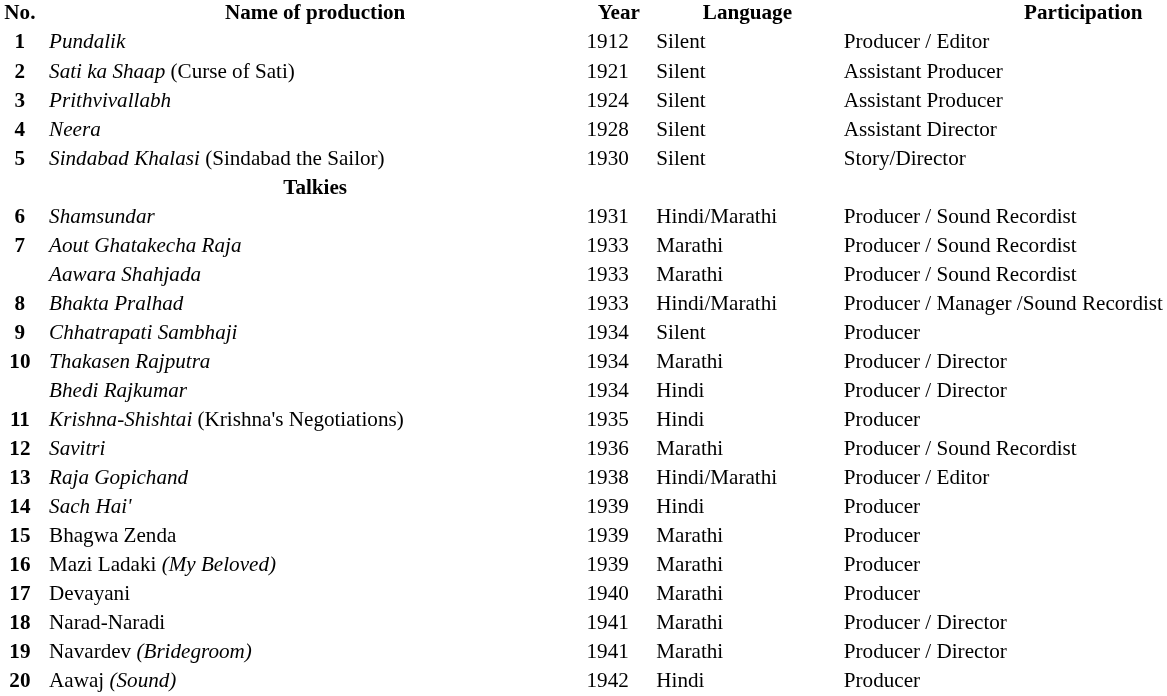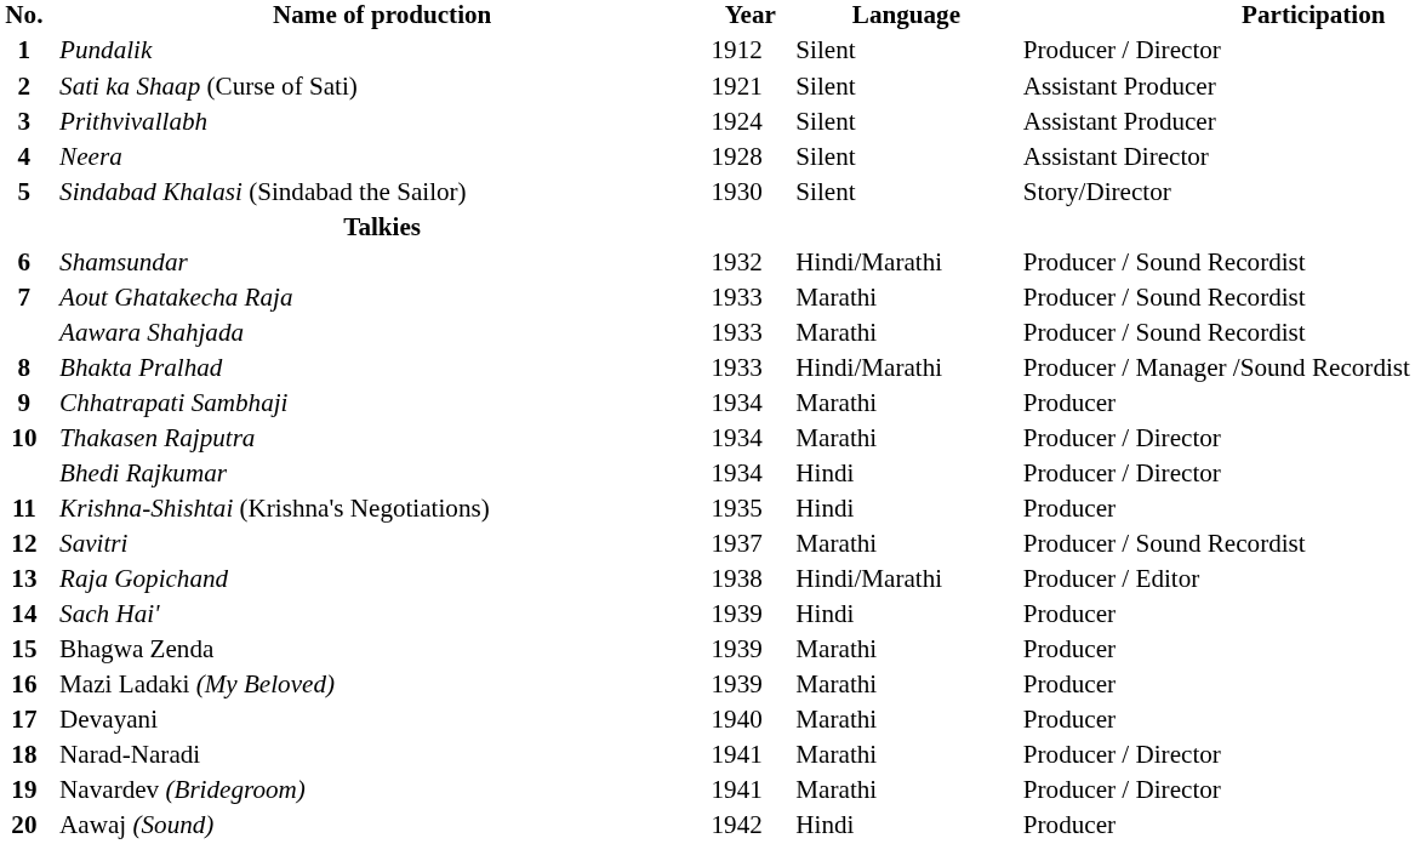Pundalik | Participation: Producer / Editor -> Producer / Director
Shamsundar | Year: 1931 -> 1932
Chhatrapati Sambhaji | Language: Silent -> Marathi
Savitri | Year: 1936 -> 1937
